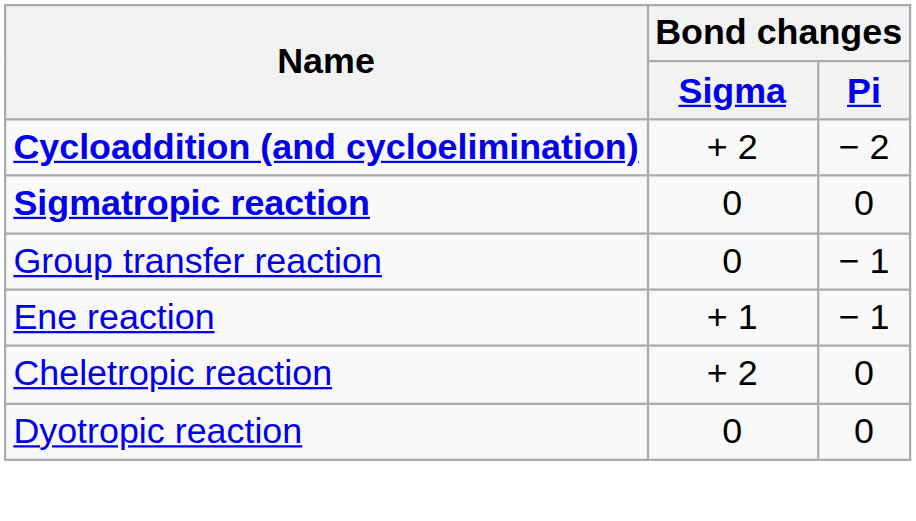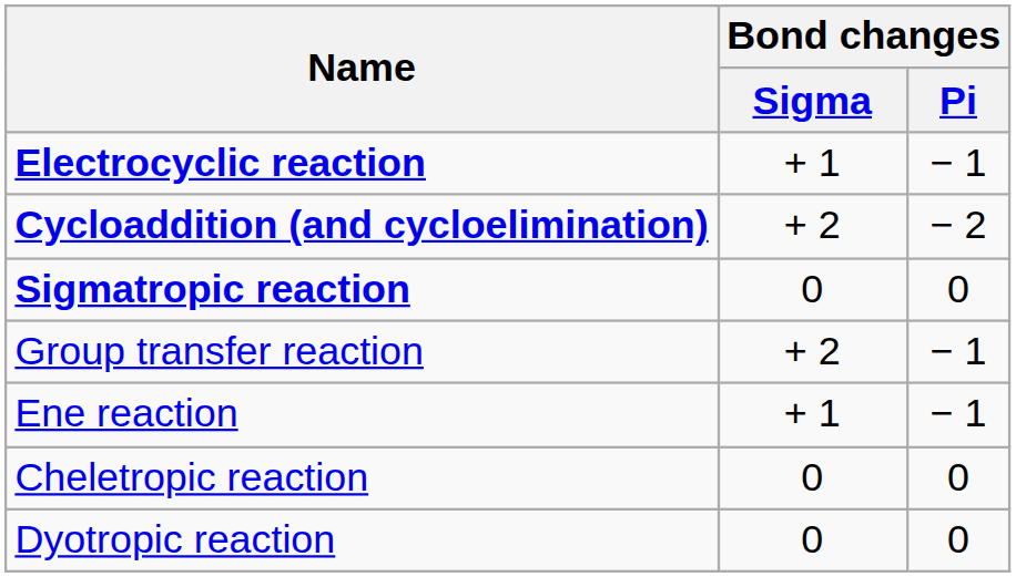+ row: Electrocyclic reaction | + 1 | − 1
Group transfer reaction | Bond changes / Sigma: 0 -> + 2
Cheletropic reaction | Bond changes / Sigma: + 2 -> 0
